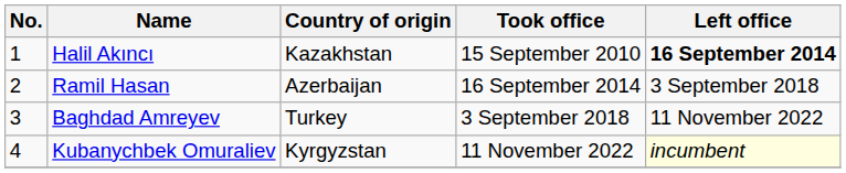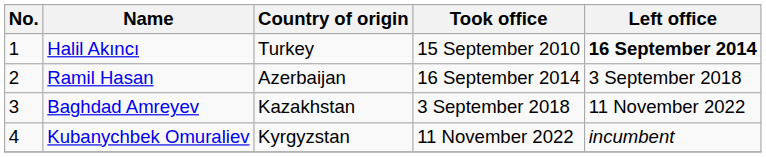Halil Akıncı | Country of origin: Kazakhstan -> Turkey
Baghdad Amreyev | Country of origin: Turkey -> Kazakhstan
Kubanychbek Omuraliev | Left office: lightyellow background -> no background
